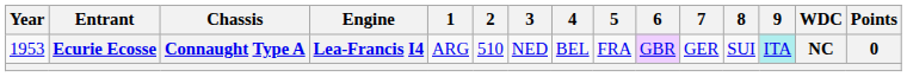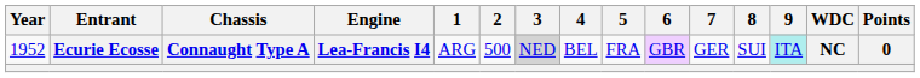Ecurie Ecosse | Year: 1953 -> 1952
Ecurie Ecosse | 2: 510 -> 500
Ecurie Ecosse | 3: no background -> lightgrey background
